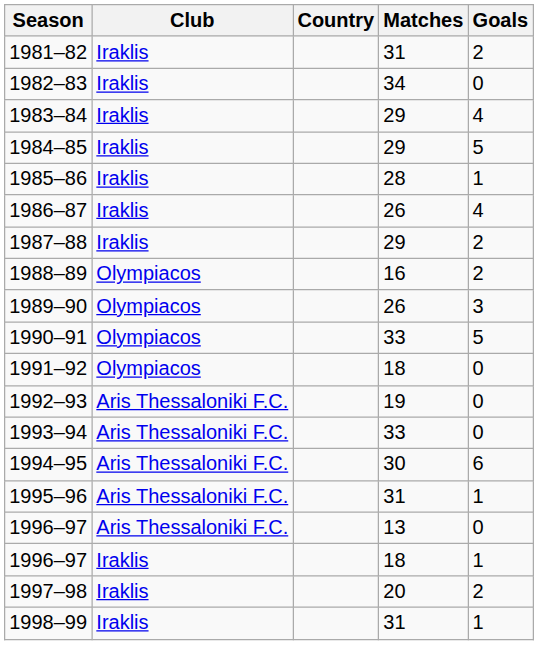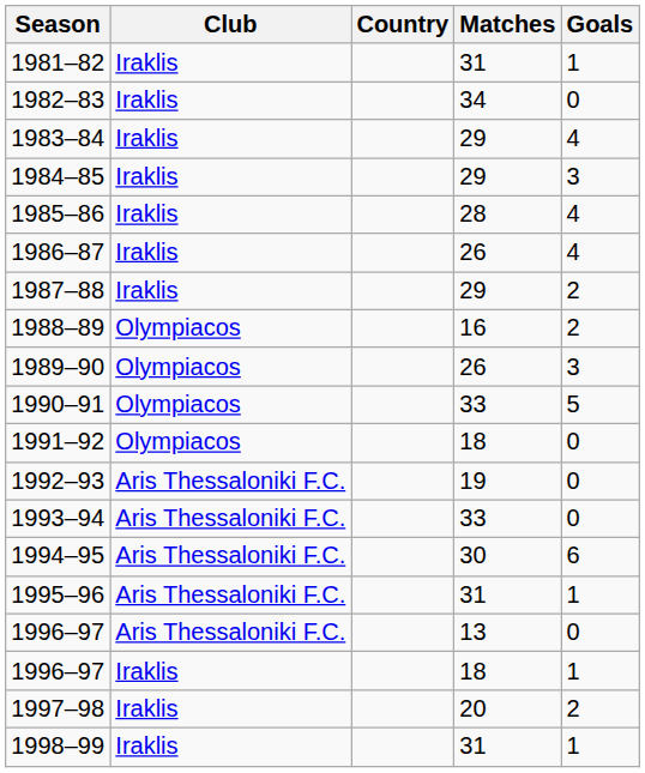1981–82 | Goals: 2 -> 1
1984–85 | Goals: 5 -> 3
1985–86 | Goals: 1 -> 4
